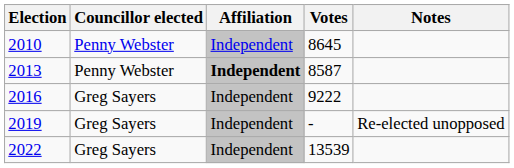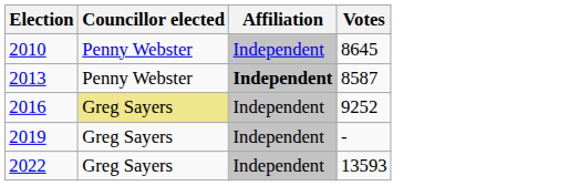- column: Notes | Re-elected unopposed
2016 | Councillor elected: no background -> khaki background
2016 | Votes: 9222 -> 9252
2022 | Votes: 13539 -> 13593
